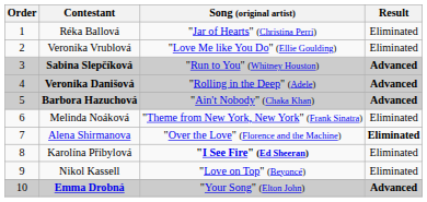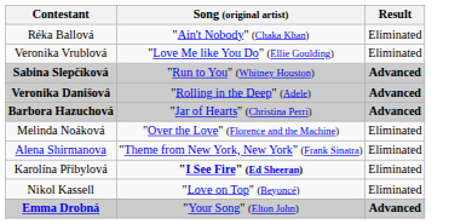- column: Order | 1 | 2 | 3 | 4 | 5 | 6 | 7 | 8 | 9 | 10
Réka Ballová | Song (original artist): "Jar of Hearts" (Christina Perri) -> "Ain't Nobody" (Chaka Khan)
Barbora Hazuchová | Song (original artist): "Ain't Nobody" (Chaka Khan) -> "Jar of Hearts" (Christina Perri)
Melinda Noáková | Song (original artist): "Theme from New York, New York" (Frank Sinatra) -> "Over the Love" (Florence and the Machine)
Alena Shirmanova | Song (original artist): "Over the Love" (Florence and the Machine) -> "Theme from New York, New York" (Frank Sinatra)
Alena Shirmanova | Result: bold -> normal
